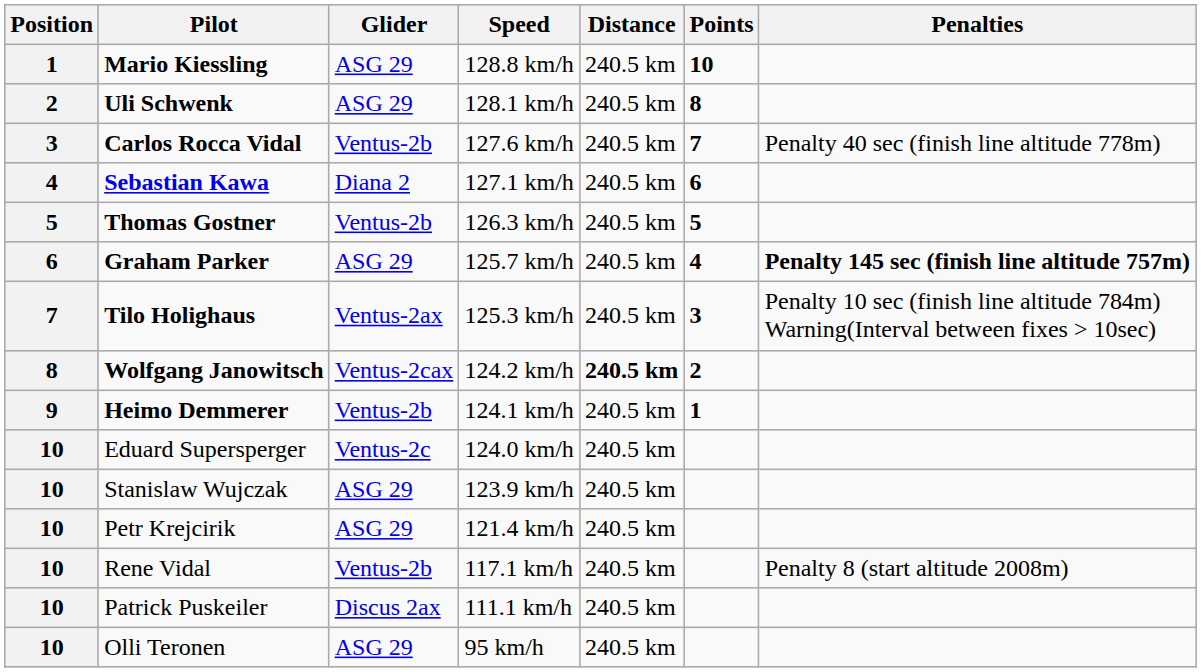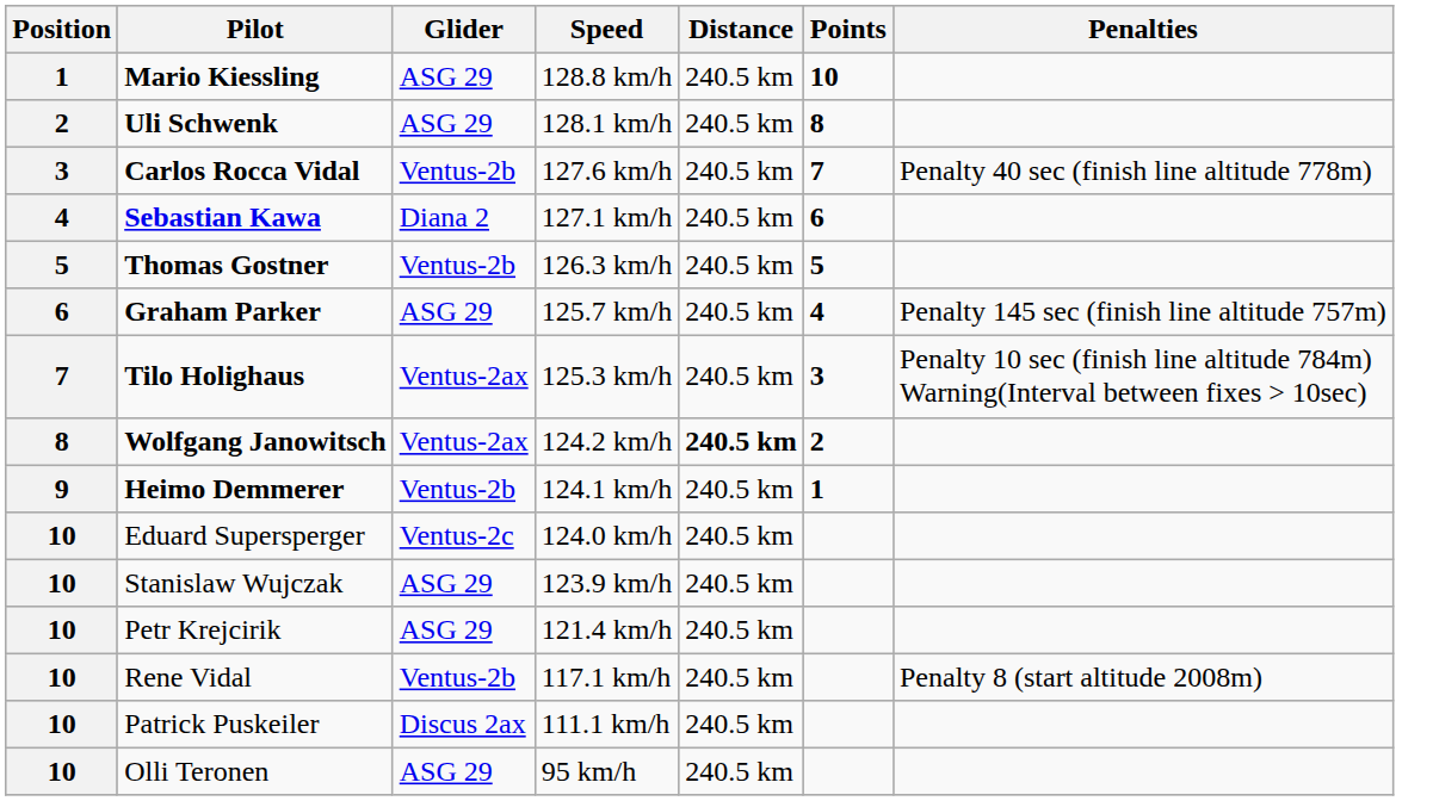Graham Parker | Penalties: bold -> normal
Wolfgang Janowitsch | Glider: Ventus-2cax -> Ventus-2ax
